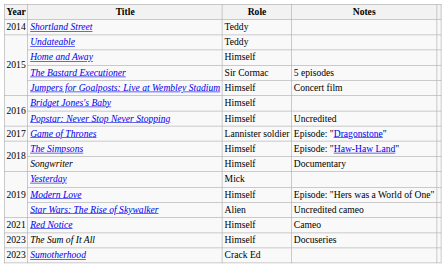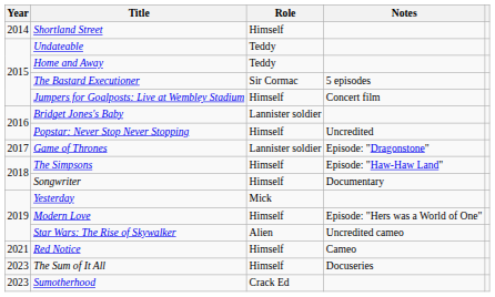Shortland Street | Role: Teddy -> Himself
Home and Away | Role: Himself -> Teddy
Bridget Jones's Baby | Role: Himself -> Lannister soldier
